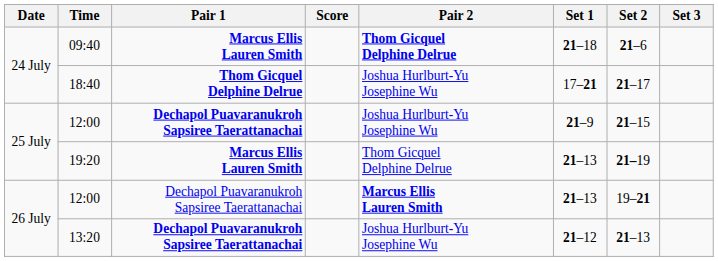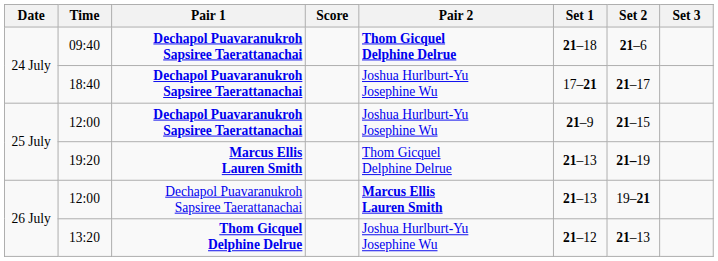09:40 | Pair 1: Marcus Ellis Lauren Smith -> Dechapol Puavaranukroh Sapsiree Taerattanachai
18:40 | Pair 1: Thom Gicquel Delphine Delrue -> Dechapol Puavaranukroh Sapsiree Taerattanachai
13:20 | Pair 1: Dechapol Puavaranukroh Sapsiree Taerattanachai -> Thom Gicquel Delphine Delrue
